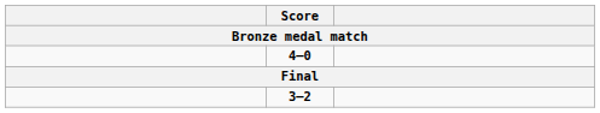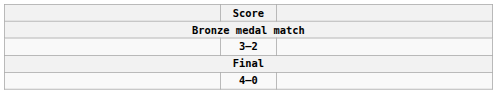rows swapped: 3–2 <-> 4–0
